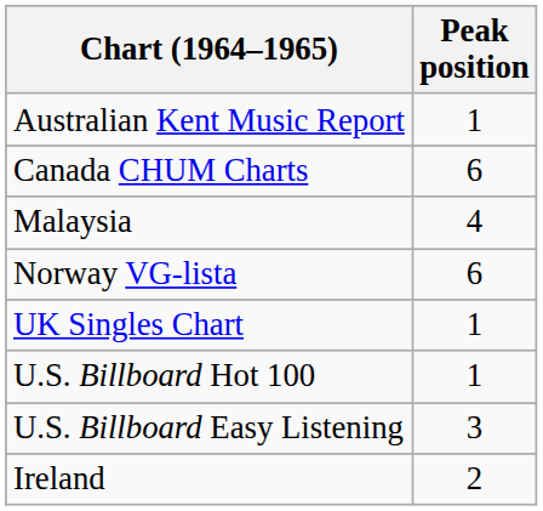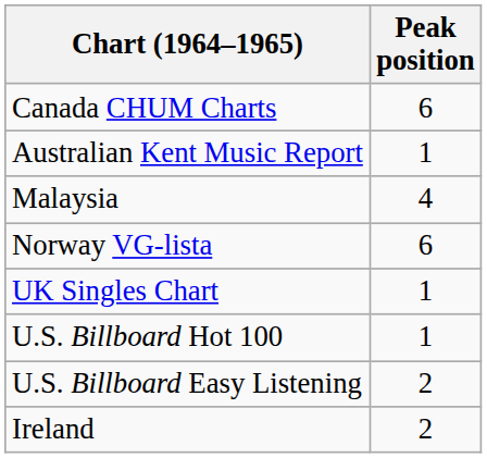rows swapped: Australian Kent Music Report <-> Canada CHUM Charts
U.S. Billboard Easy Listening | Peak position: 3 -> 2
